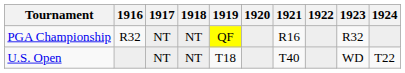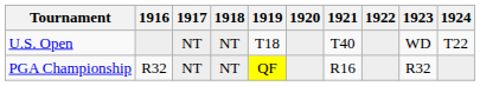rows swapped: U.S. Open <-> PGA Championship
